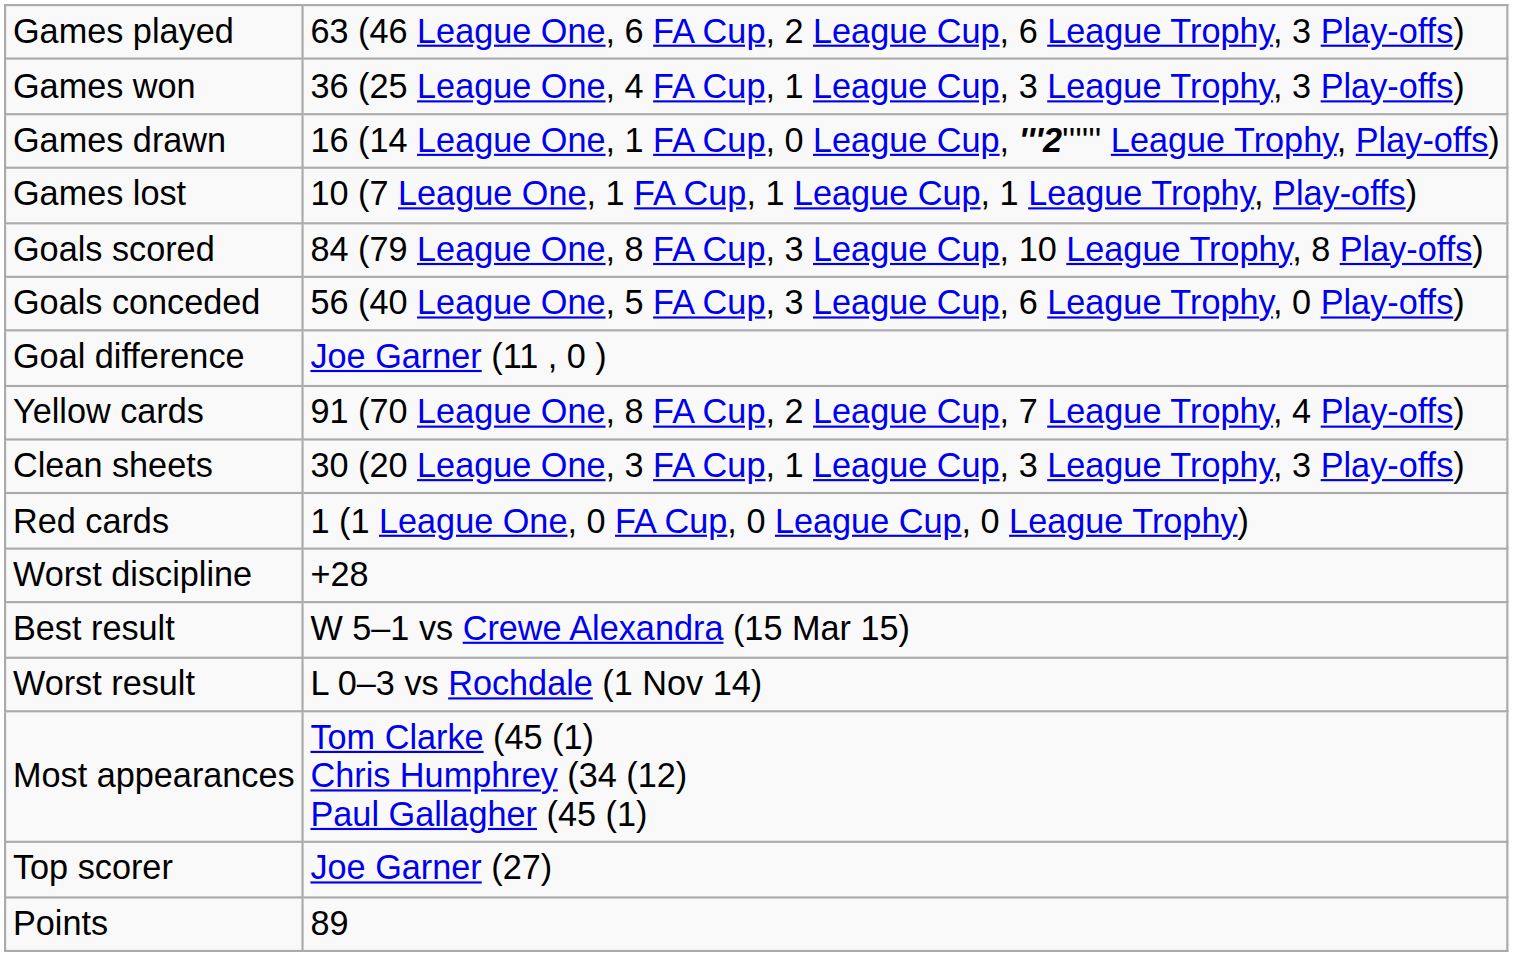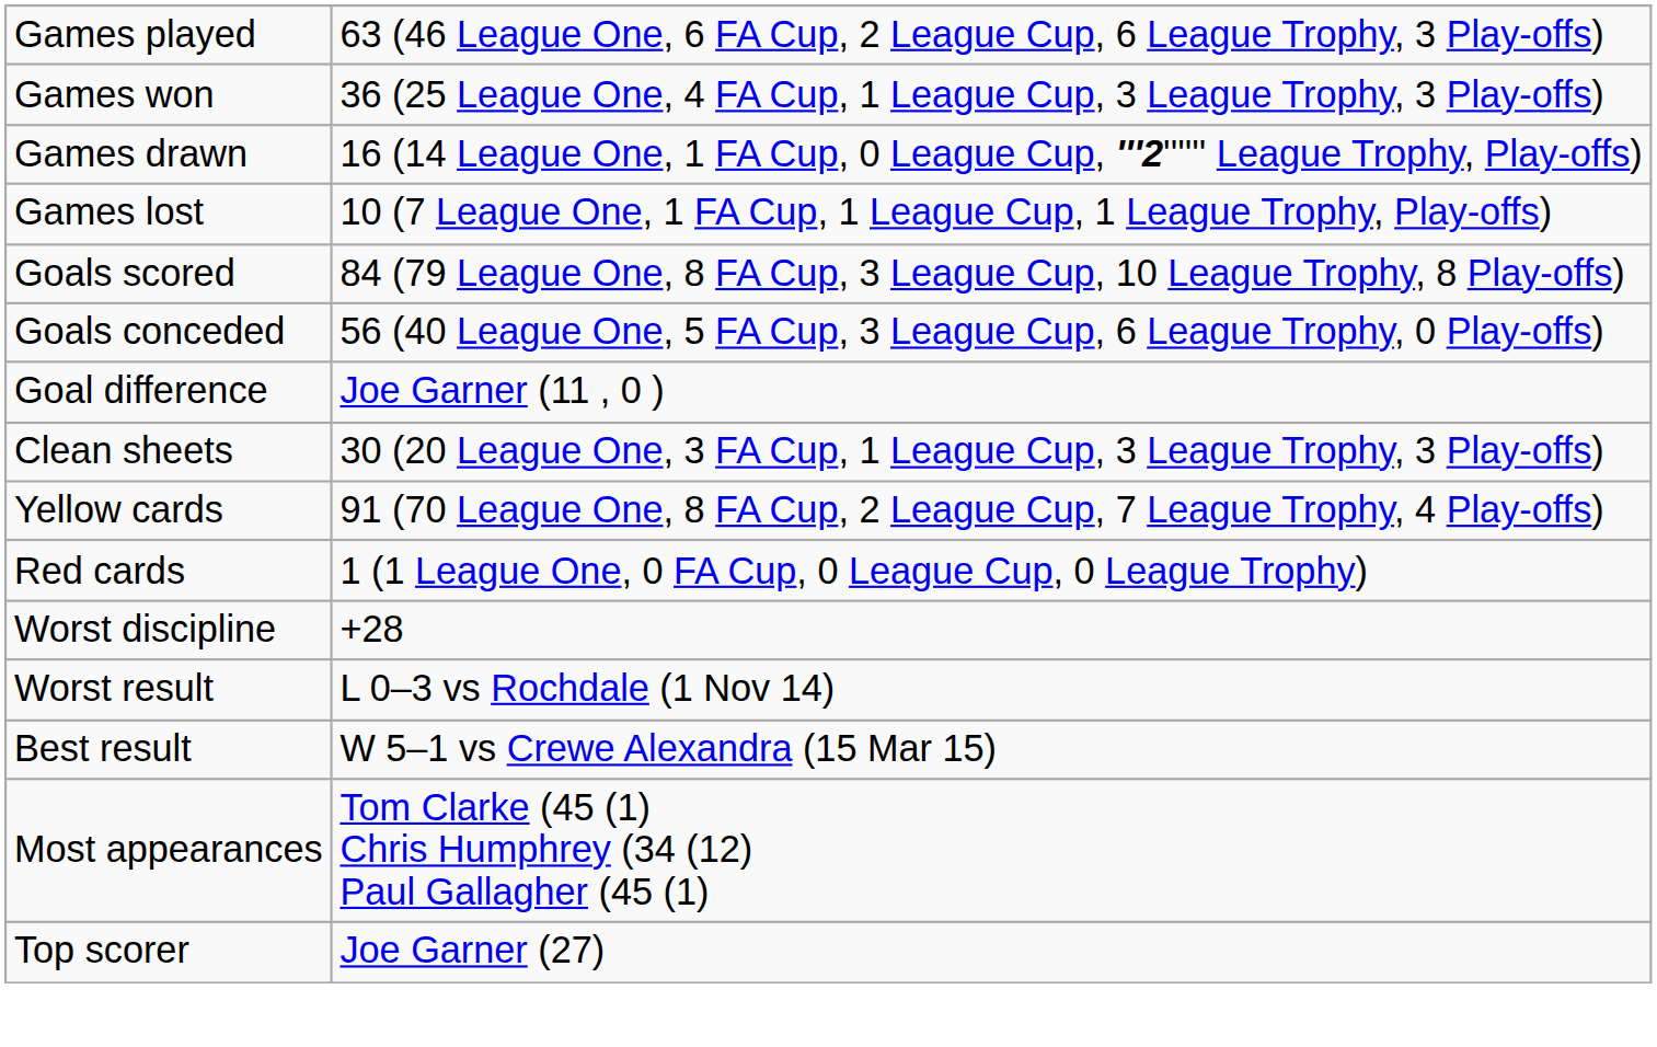rows swapped: Clean sheets <-> Yellow cards
rows swapped: Best result <-> Worst result
- row: Points | 89
